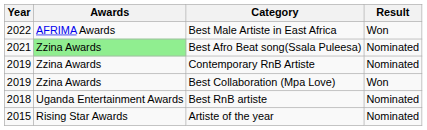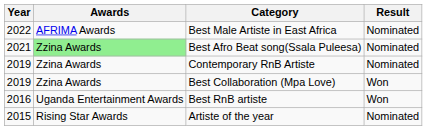Best Male Artiste in East Africa | Result: Won -> Nominated
Best RnB artiste | Year: 2018 -> 2016
Best RnB artiste | Result: Nominated -> Won
